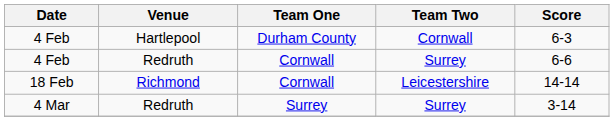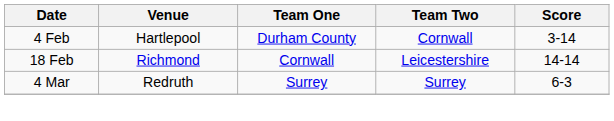4 Feb / Hartlepool | Score: 6-3 -> 3-14
- row: 4 Feb | Redruth | Cornwall | Surrey | 6-6
4 Mar | Score: 3-14 -> 6-3
